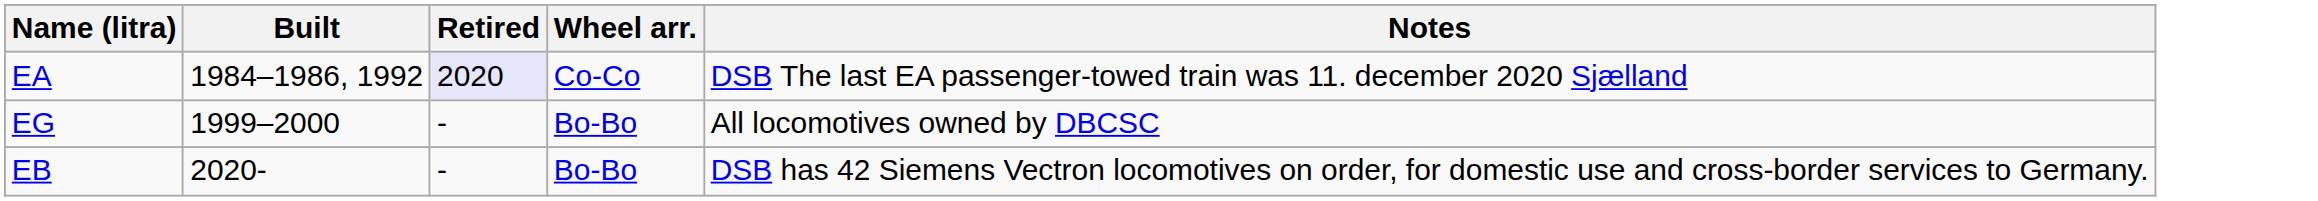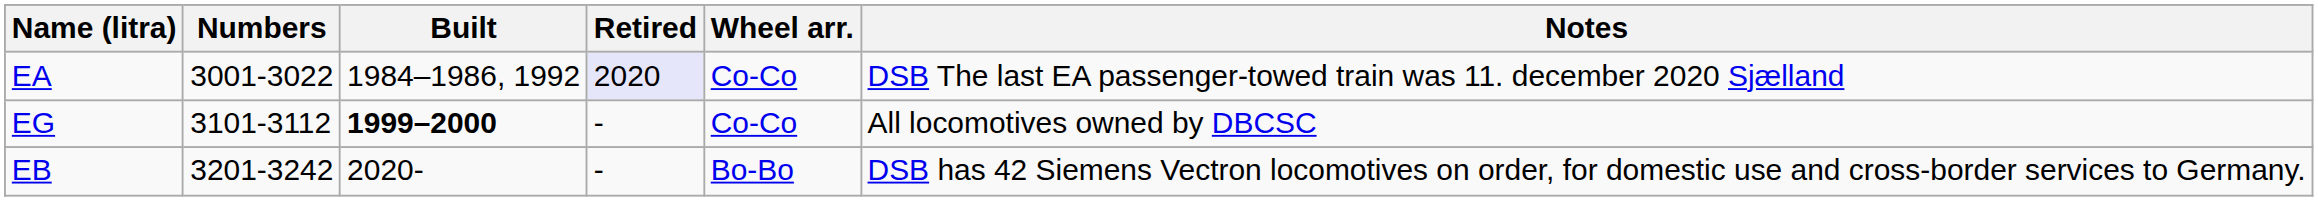+ column: Numbers | 3001-3022 | 3101-3112 | 3201-3242
EG | Built: normal -> bold
EG | Wheel arr.: Bo-Bo -> Co-Co
